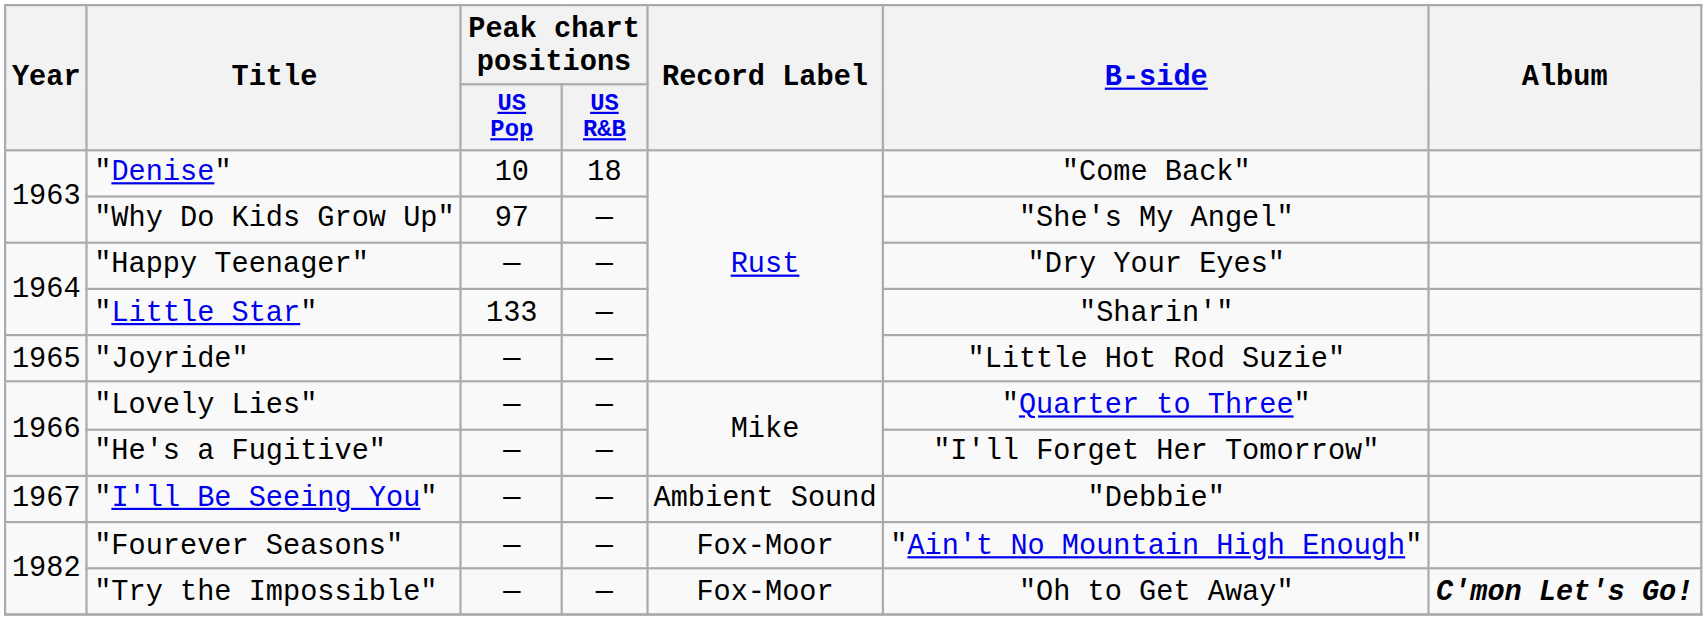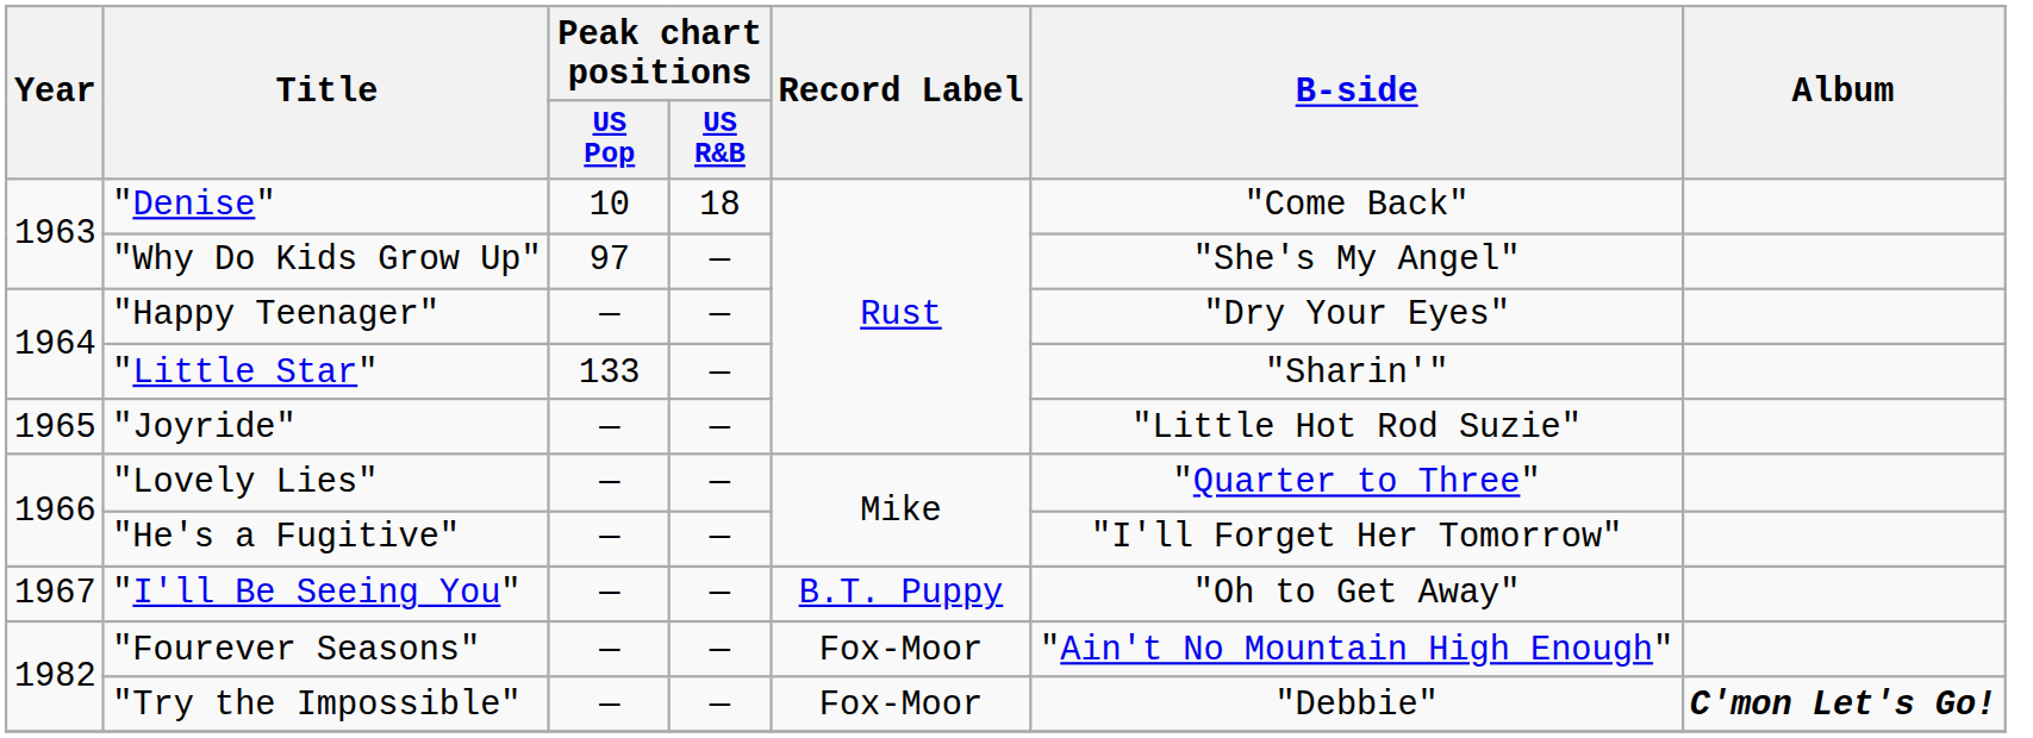"I'll Be Seeing You" | Record Label: Ambient Sound -> B.T. Puppy
"I'll Be Seeing You" | B-side: "Debbie" -> "Oh to Get Away"
"Try the Impossible" | B-side: "Oh to Get Away" -> "Debbie"
